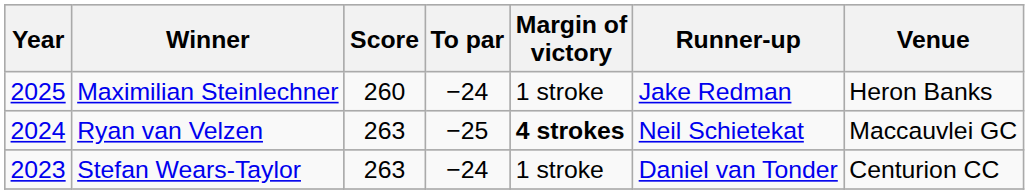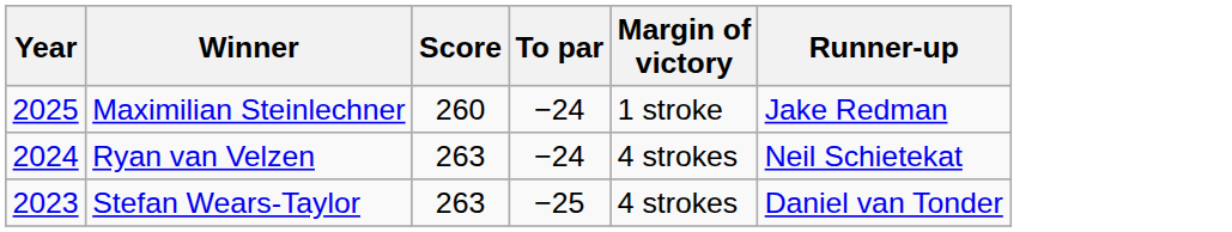- column: Venue | Heron Banks | Maccauvlei GC | Centurion CC
Ryan van Velzen | To par: −25 -> −24
Ryan van Velzen | Margin of victory: bold -> normal
Stefan Wears-Taylor | To par: −24 -> −25
Stefan Wears-Taylor | Margin of victory: 1 stroke -> 4 strokes
